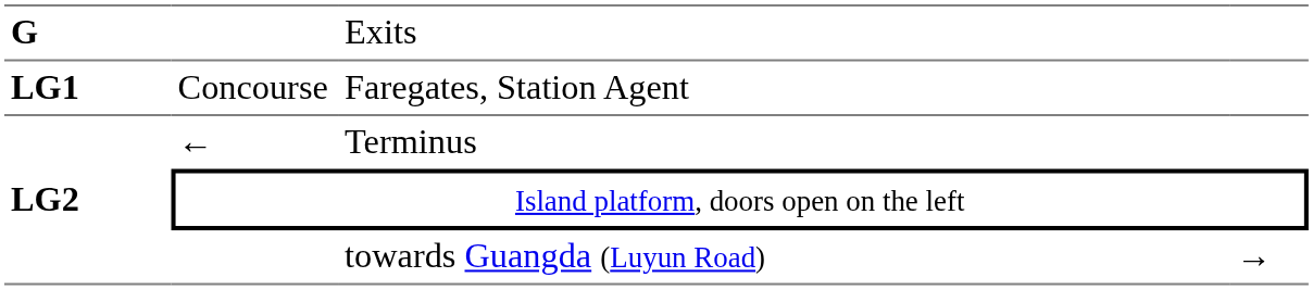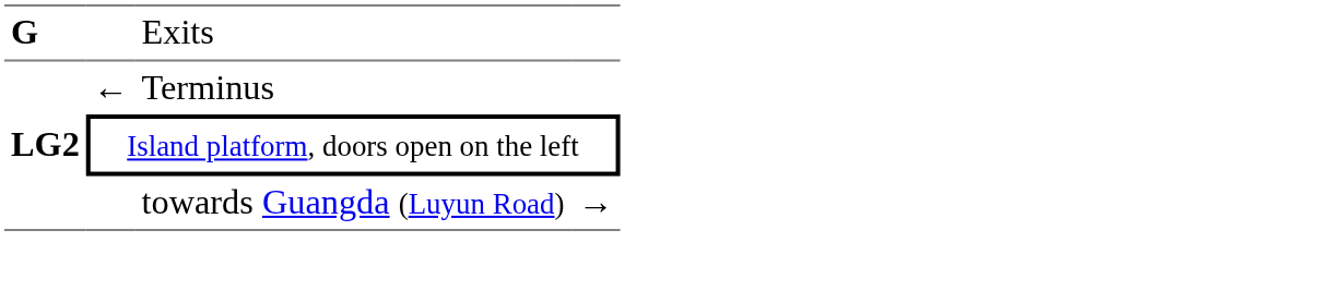- row: LG1 | Concourse | Faregates, Station Agent
